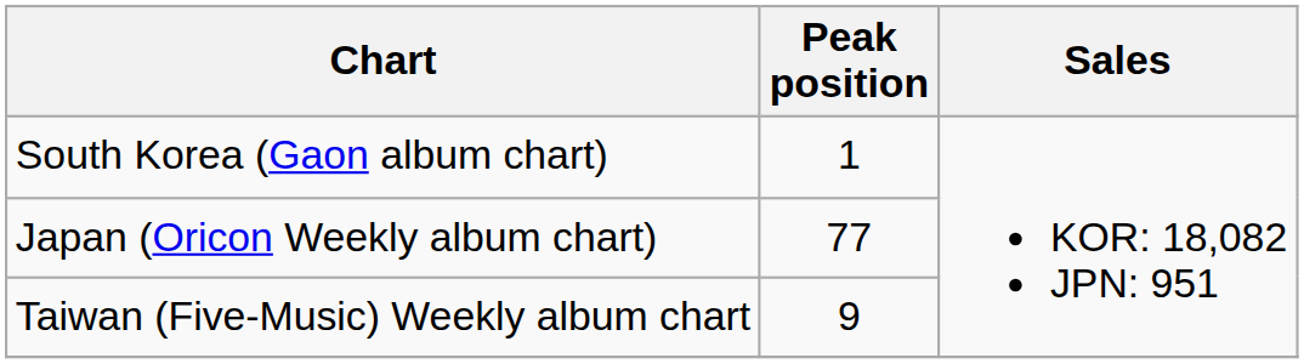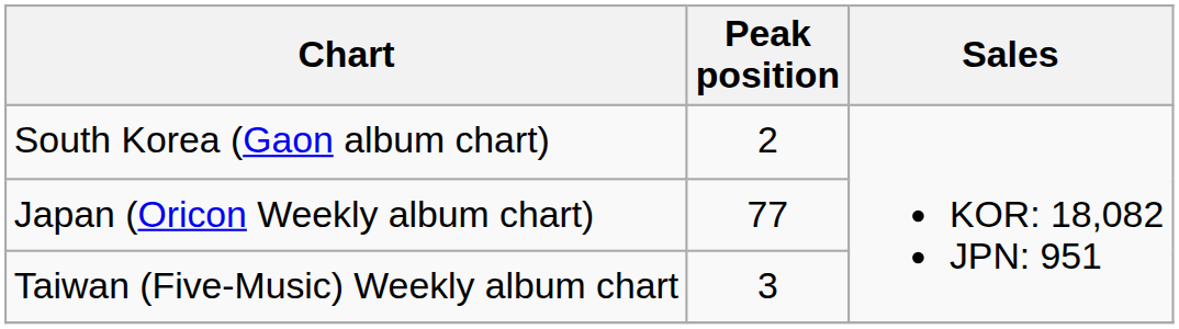South Korea (Gaon album chart) | Peak position: 1 -> 2
Taiwan (Five-Music) Weekly album chart | Peak position: 9 -> 3
